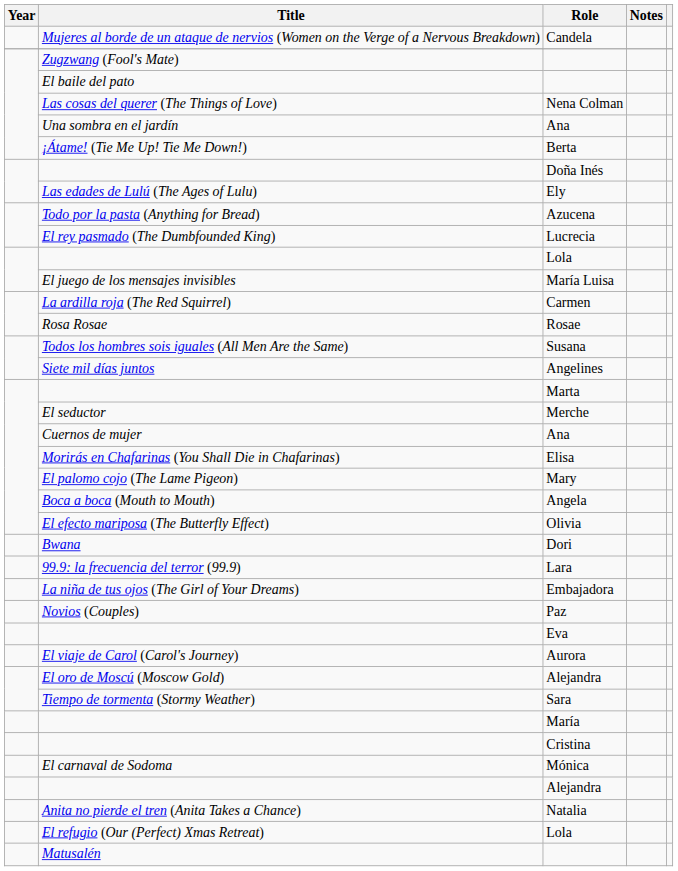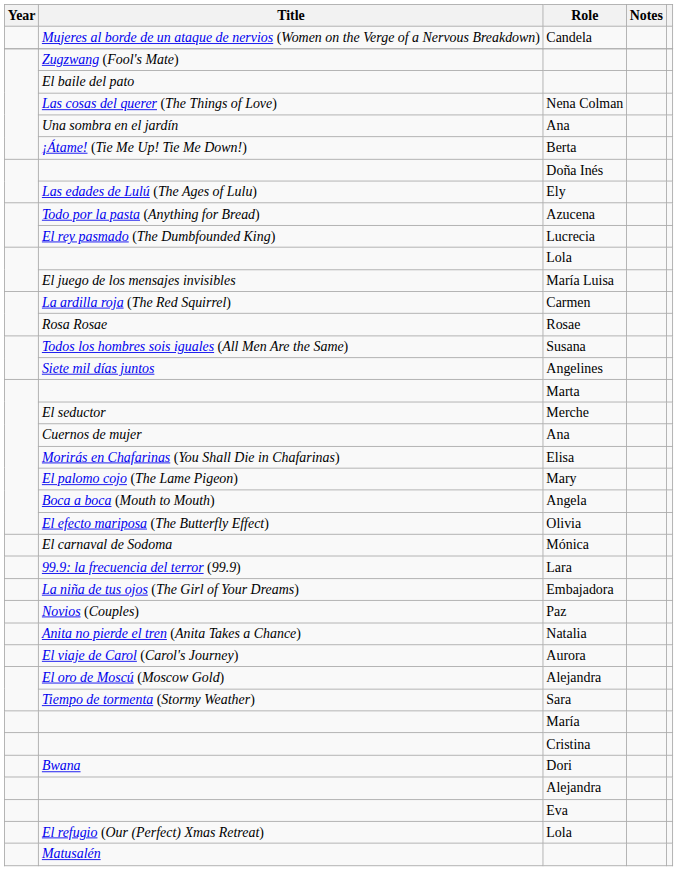rows swapped: Dori <-> Mónica
rows swapped: Natalia <-> Eva
